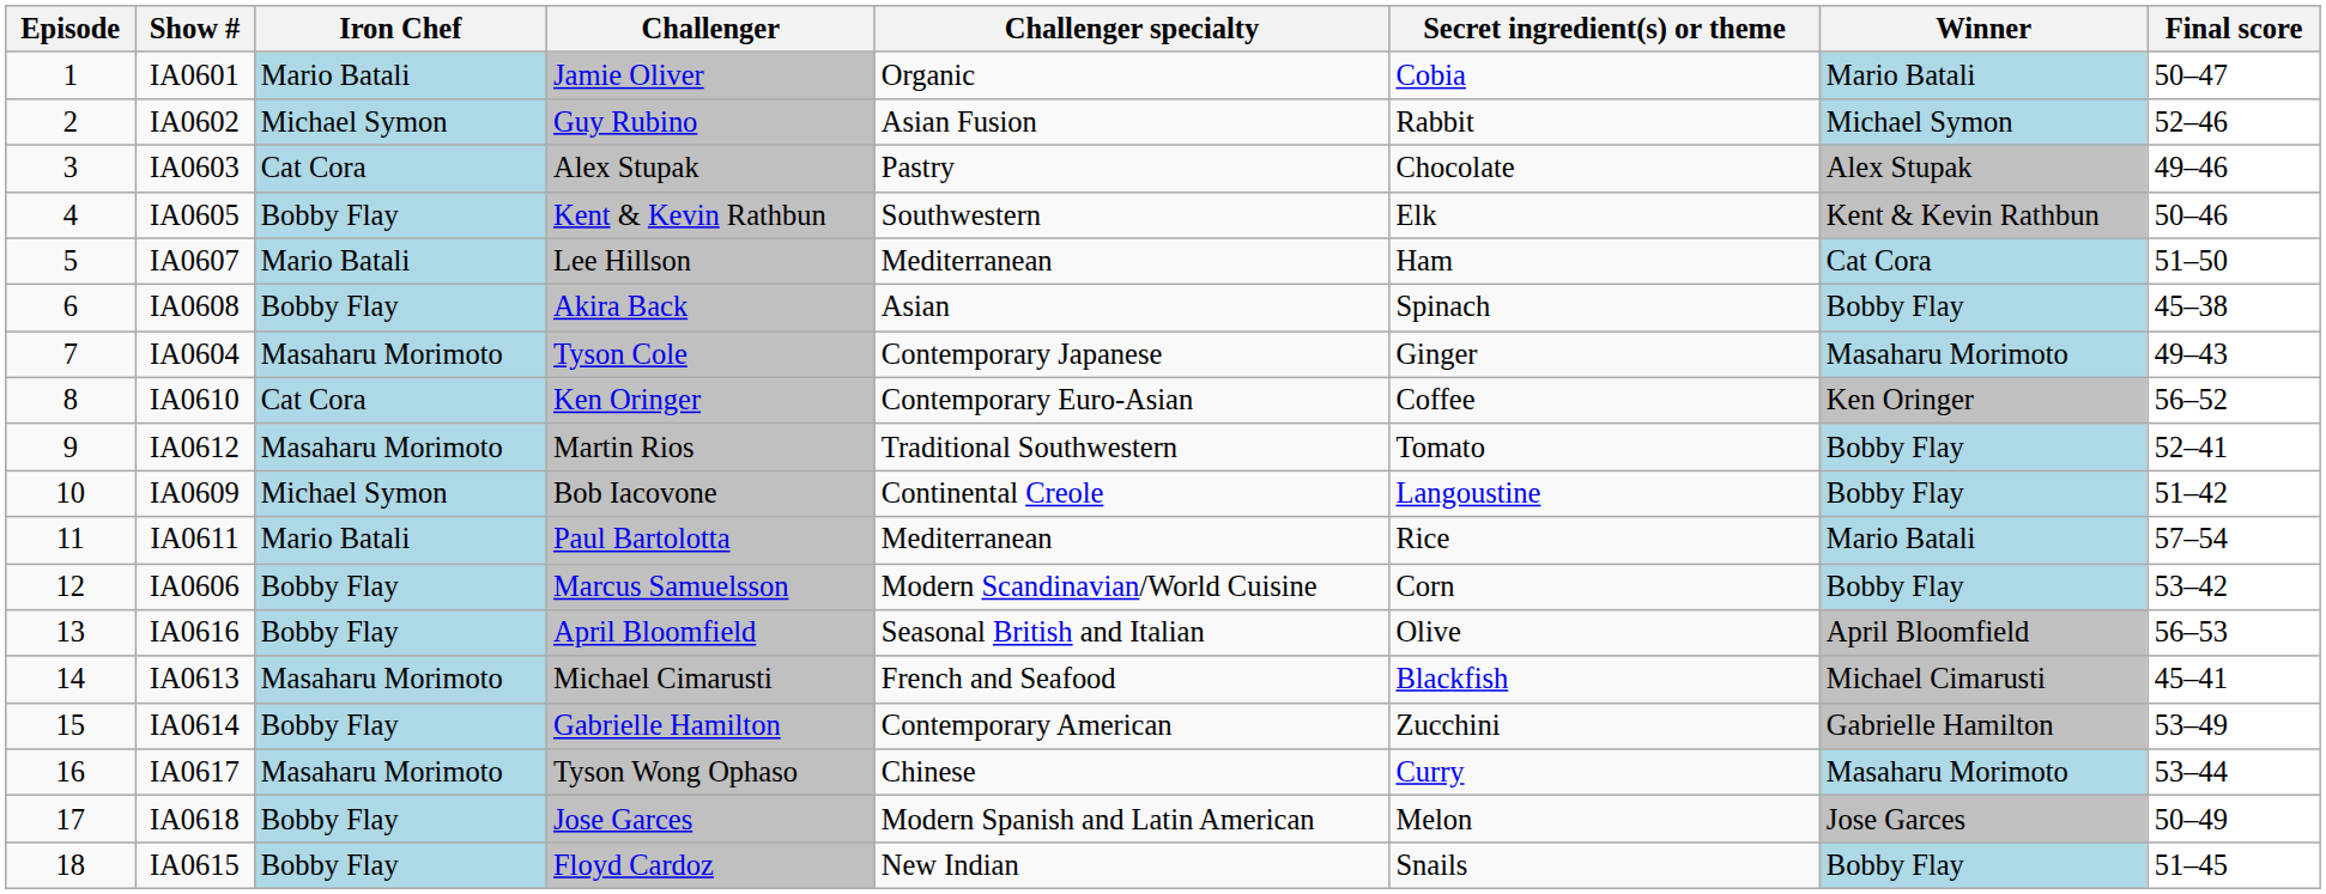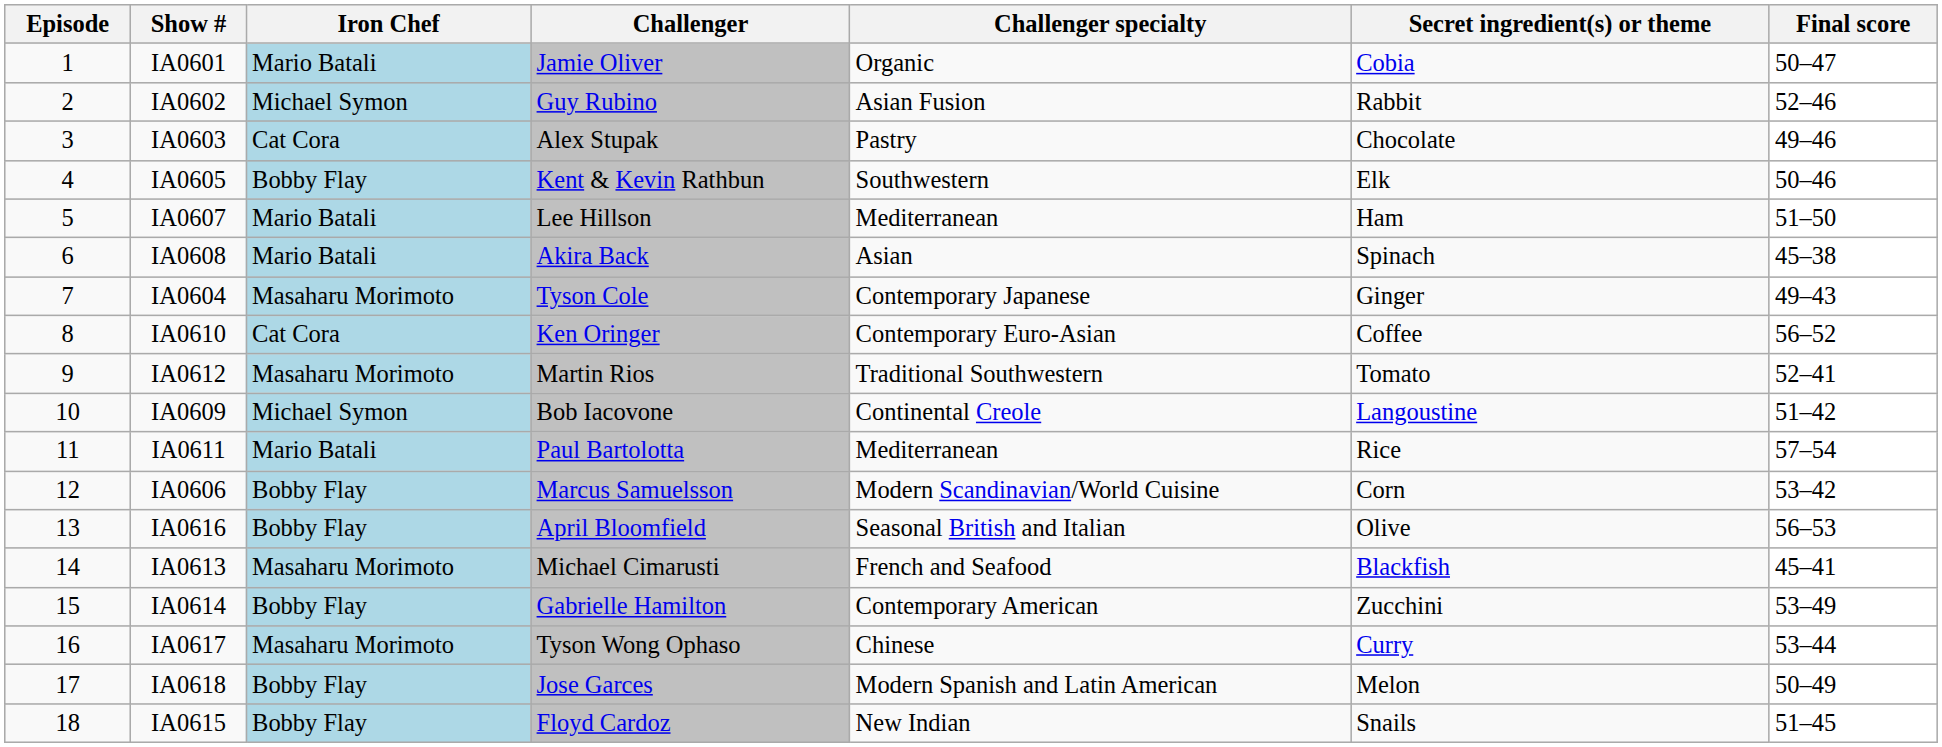- column: Winner | Mario Batali | Michael Symon | Alex Stupak | Kent & Kevin Rathbun | Cat Cora | Bobby Flay | Masaharu Morimoto | Ken Oringer | Bobby Flay | Bobby Flay | Mario Batali | Bobby Flay | April Bloomfield | Michael Cimarusti | Gabrielle Hamilton | Masaharu Morimoto | Jose Garces | Bobby Flay
IA0608 | Iron Chef: Bobby Flay -> Mario Batali
